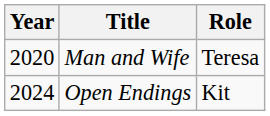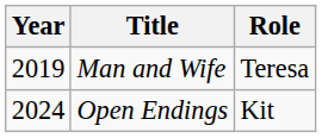Man and Wife | Year: 2020 -> 2019
